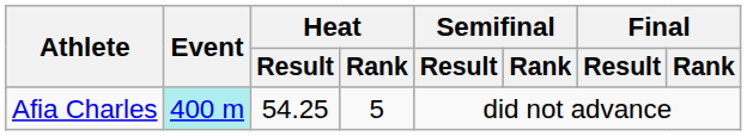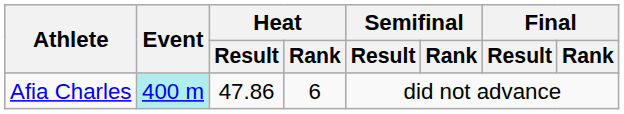Afia Charles | Heat / Result: 54.25 -> 47.86
Afia Charles | Heat / Rank: 5 -> 6
